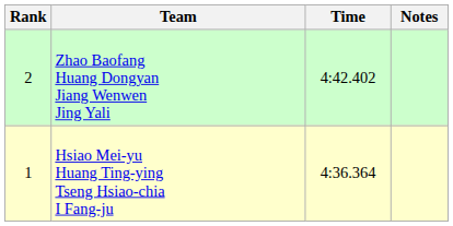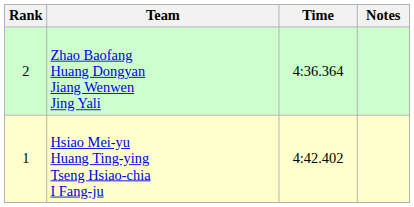Zhao Baofang Huang Dongyan Jiang Wenwen Jing Yali | Time: 4:42.402 -> 4:36.364
Hsiao Mei-yu Huang Ting-ying Tseng Hsiao-chia I Fang-ju | Time: 4:36.364 -> 4:42.402
